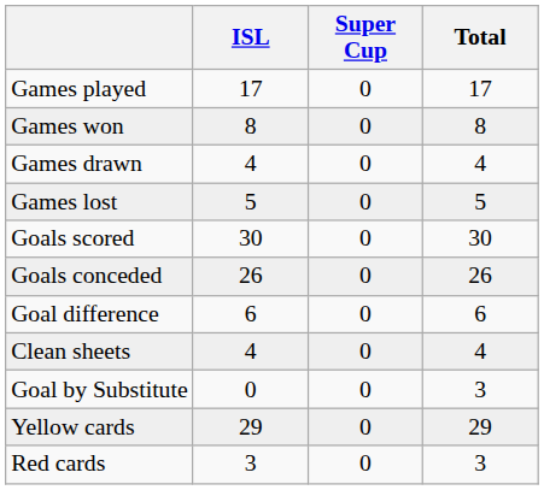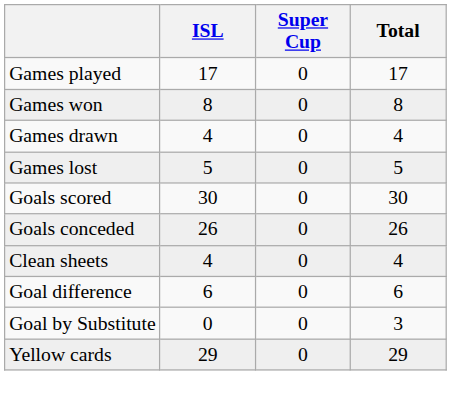rows swapped: Goal difference <-> Clean sheets
- row: Red cards | 3 | 0 | 3
